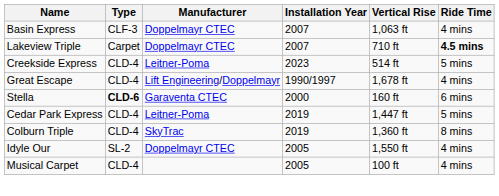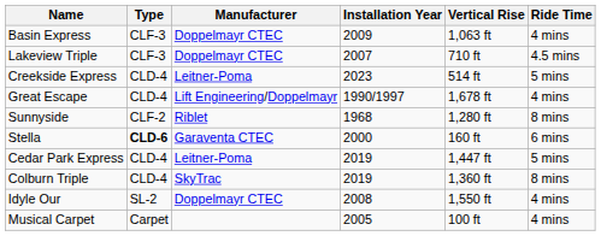Basin Express | Installation Year: 2007 -> 2009
Lakeview Triple | Type: Carpet -> CLF-3
Lakeview Triple | Ride Time: bold -> normal
+ row: Sunnyside | CLF-2 | Riblet | 1968 | 1,280 ft | 8 mins
Idyle Our | Installation Year: 2005 -> 2008
Musical Carpet | Type: CLD-4 -> Carpet
